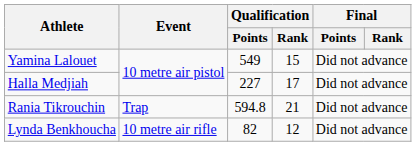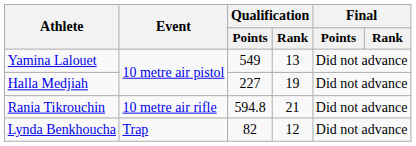Yamina Lalouet | Qualification / Rank: 15 -> 13
Halla Medjiah | Qualification / Rank: 17 -> 19
Rania Tikrouchin | Event: Trap -> 10 metre air rifle
Lynda Benkhoucha | Event: 10 metre air rifle -> Trap
